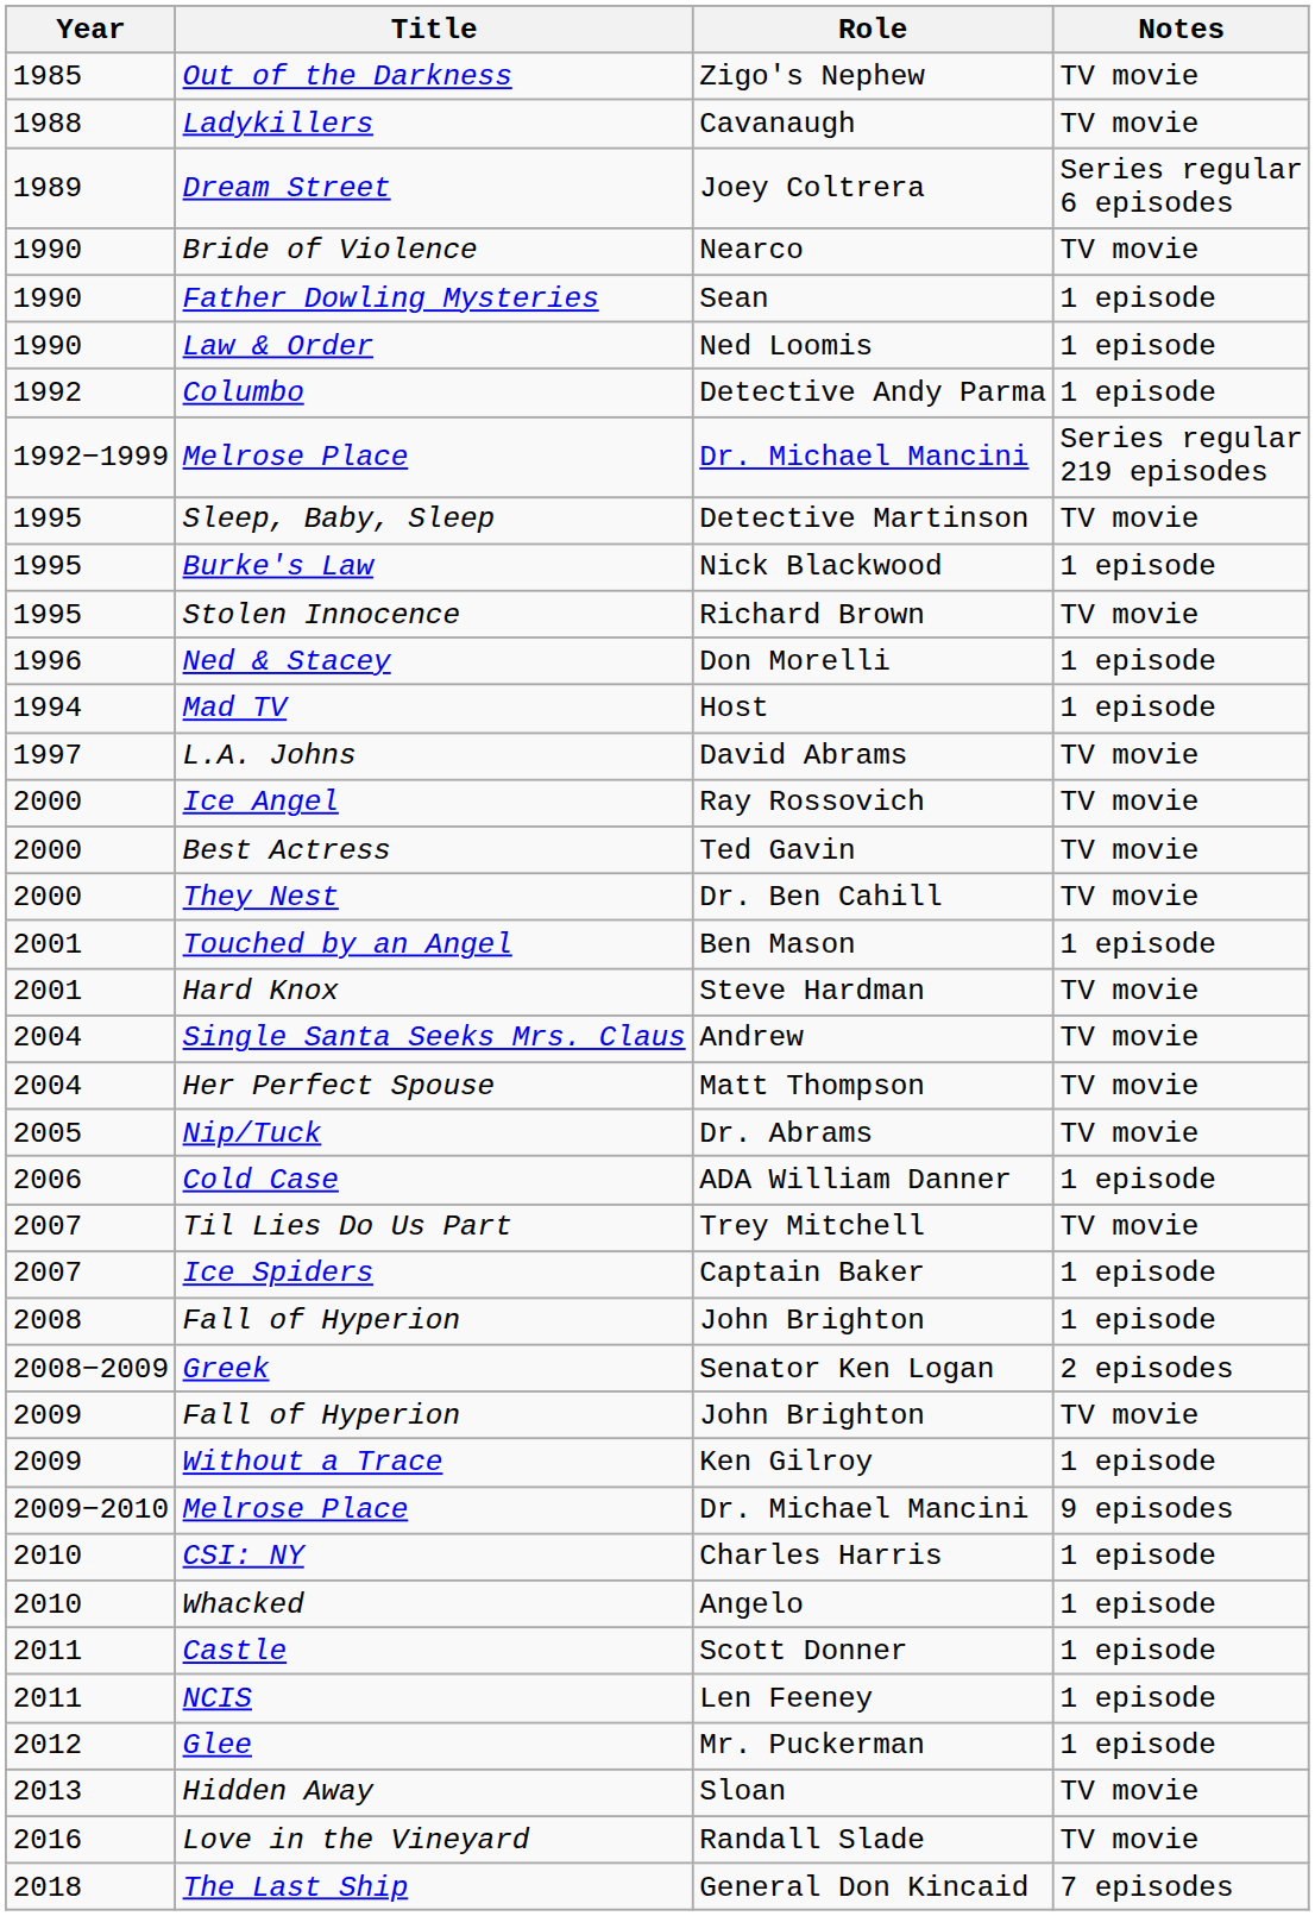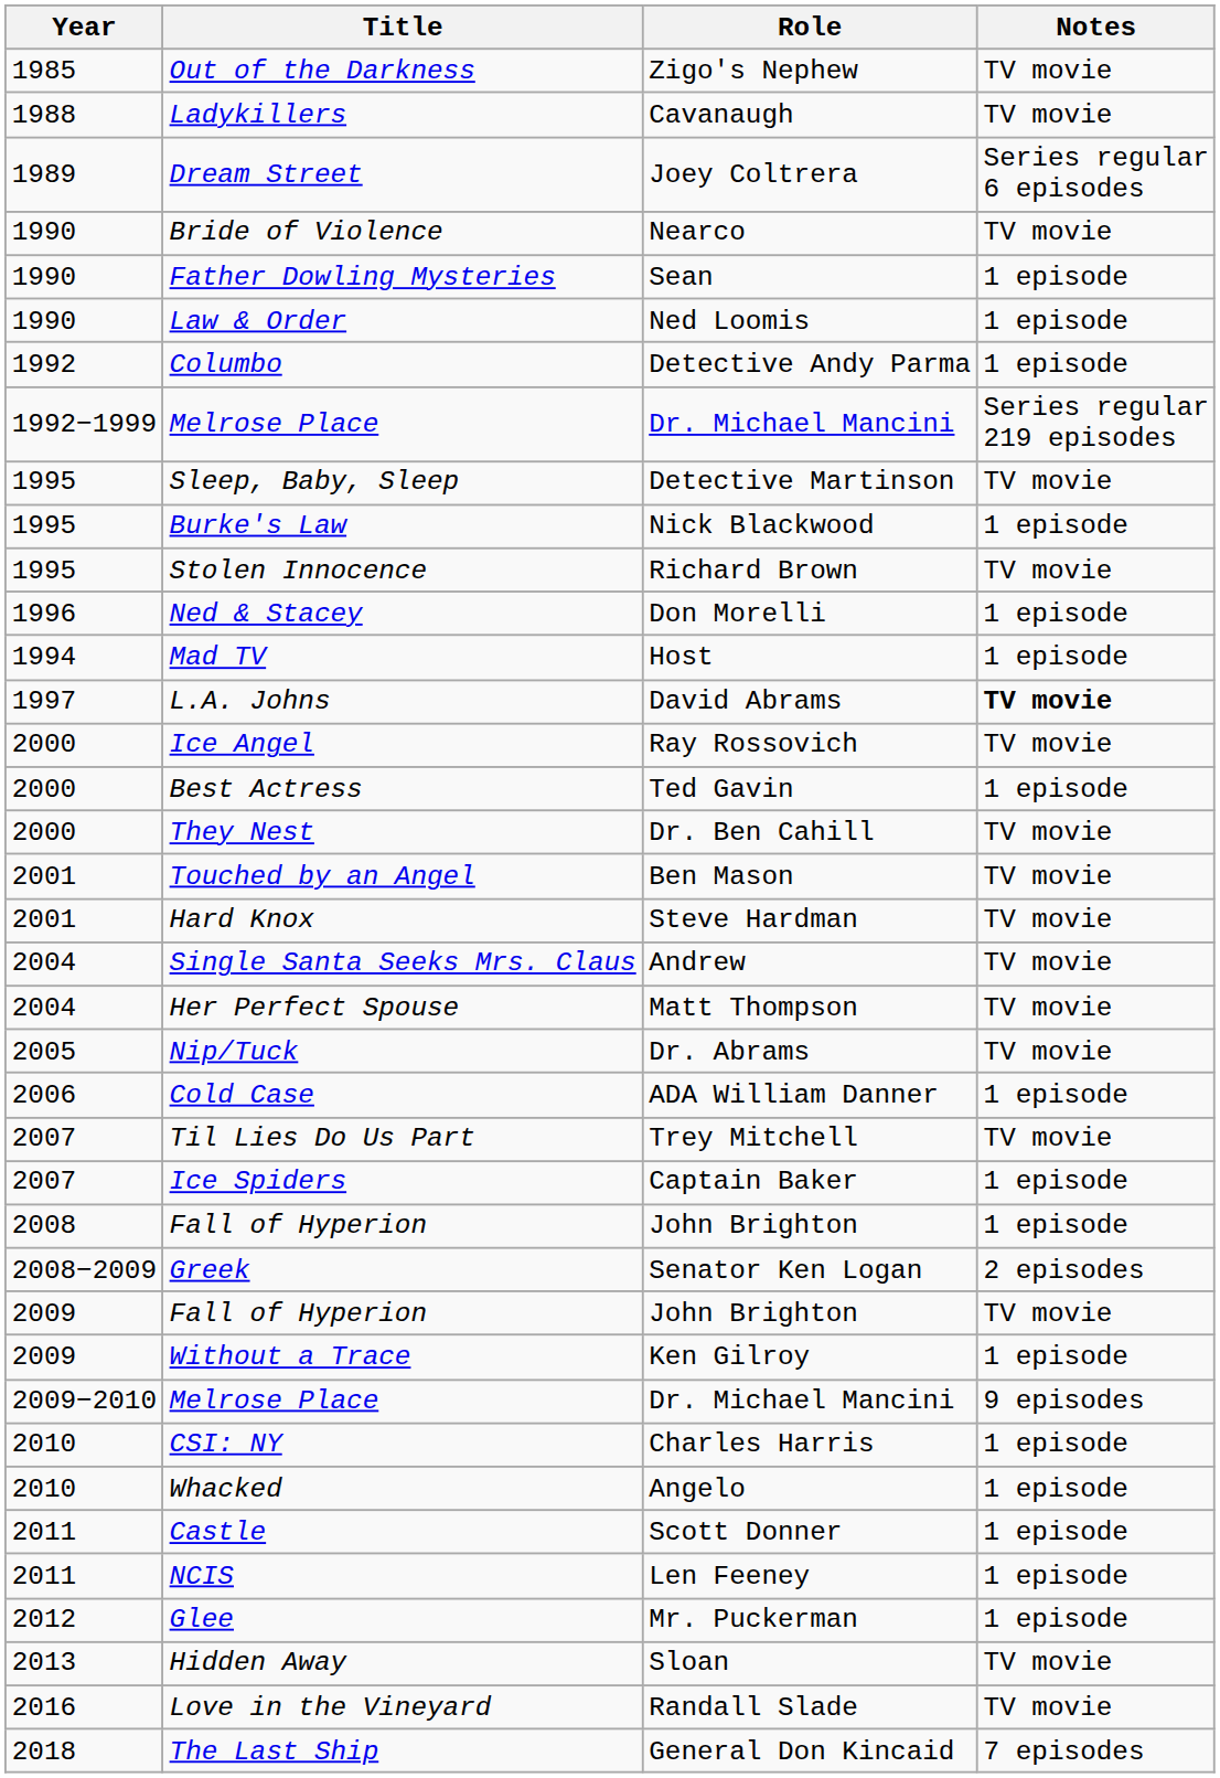L.A. Johns | Notes: normal -> bold
Best Actress | Notes: TV movie -> 1 episode
Touched by an Angel | Notes: 1 episode -> TV movie
